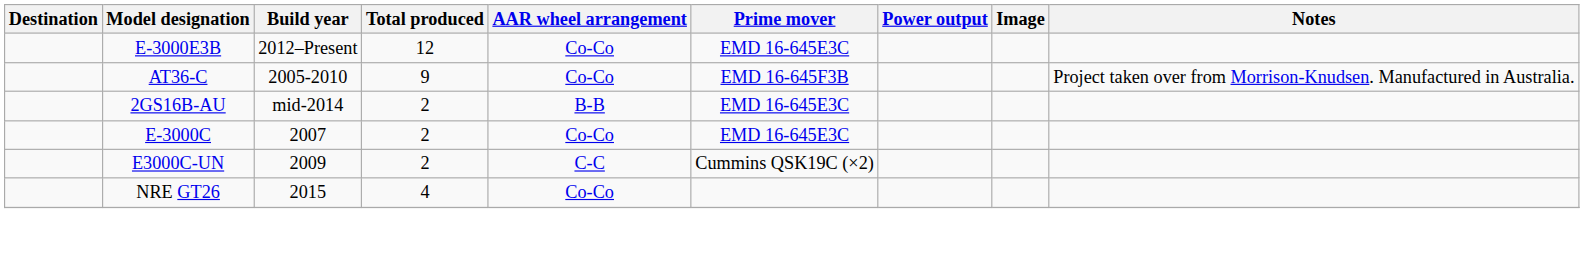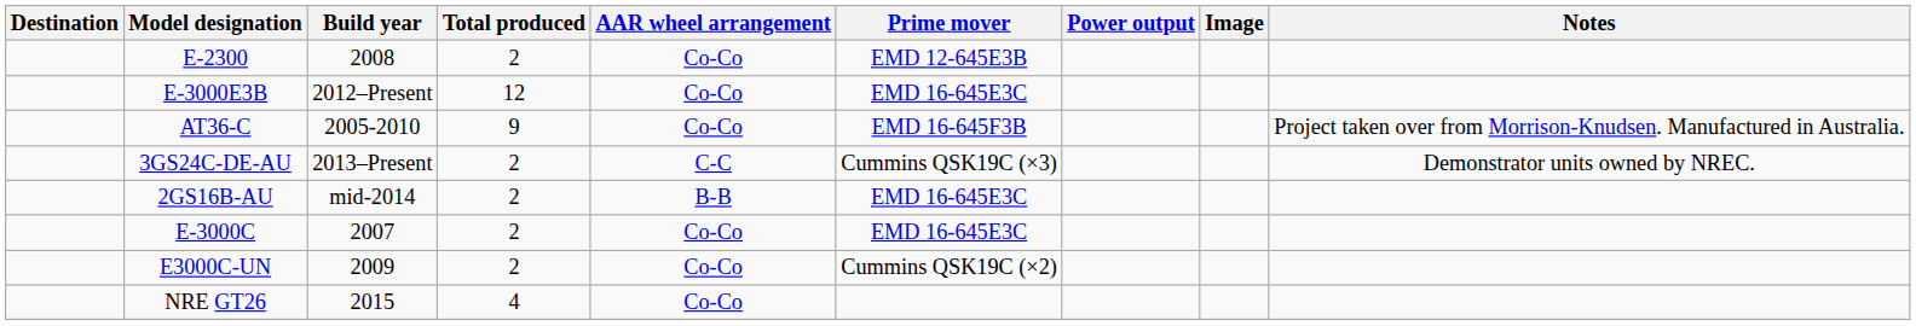+ row: E-2300 | 2008 | 2 | Co-Co | EMD 12-645E3B
+ row: 3GS24C-DE-AU | 2013–Present | 2 | C-C | Cummins QSK19C (×3) | Demonstrator units owned by NREC.
E3000C-UN | AAR wheel arrangement: C-C -> Co-Co
